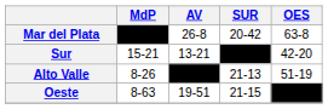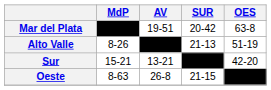Mar del Plata | AV: 26-8 -> 19-51
rows swapped: Alto Valle <-> Sur
Oeste | AV: 19-51 -> 26-8
